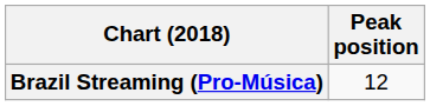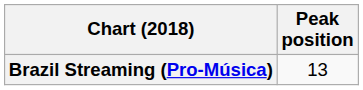Brazil Streaming (Pro-Música) | Peak position: 12 -> 13
